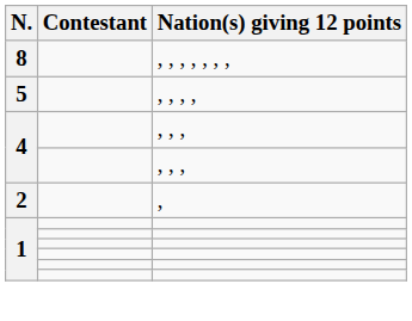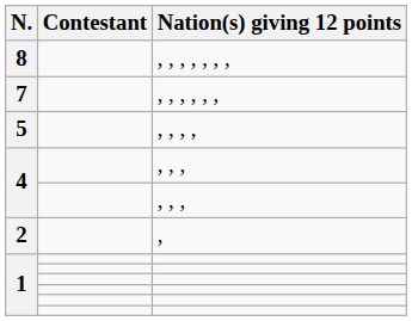+ row: 7 | , , , , , ,
